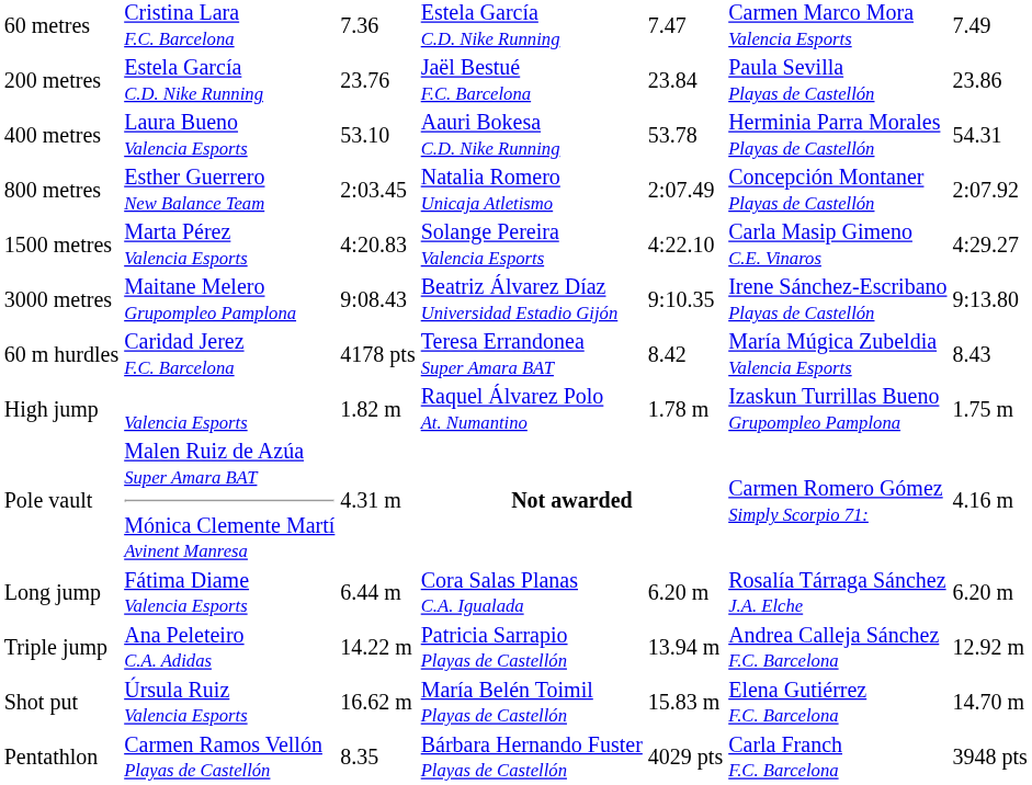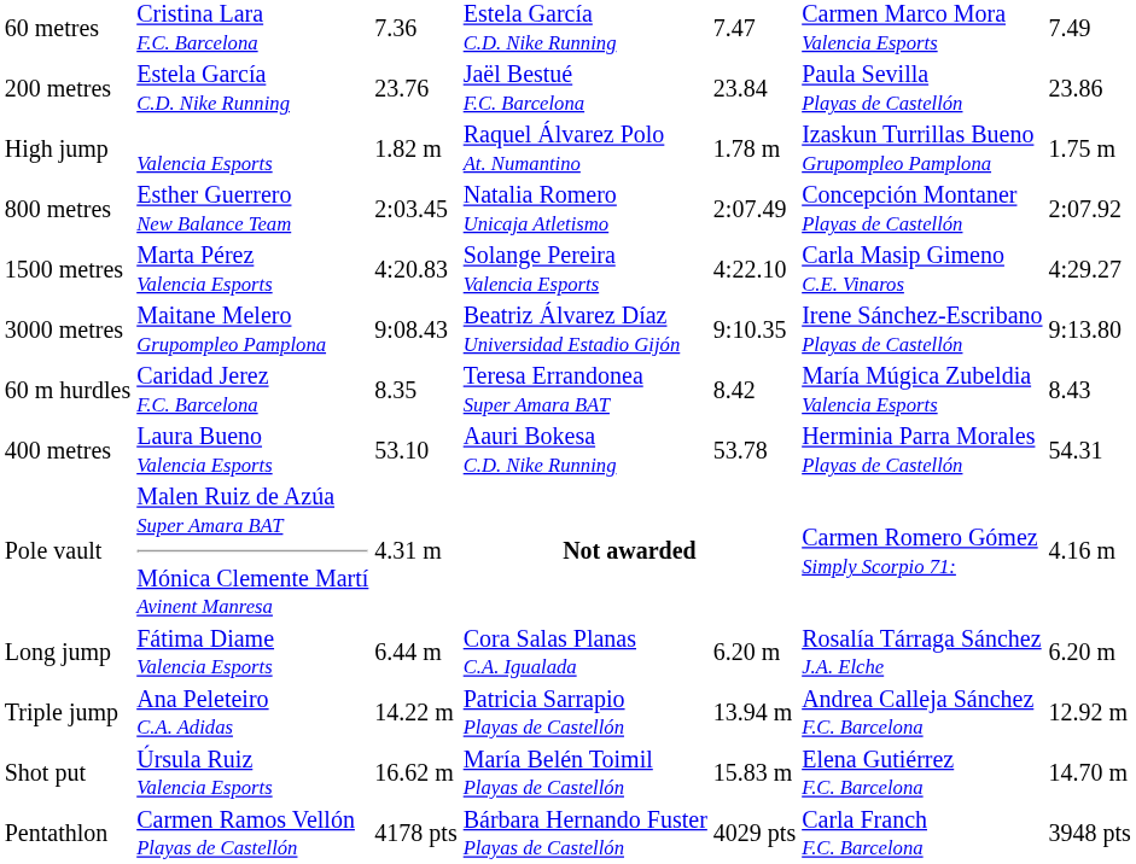rows swapped: 400 metres <-> High jump
60 m hurdles | column 3: 4178 pts -> 8.35
Pentathlon | column 3: 8.35 -> 4178 pts
